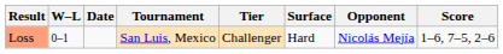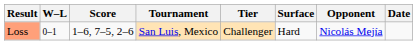columns swapped: Date <-> Score
